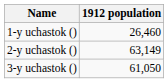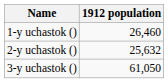2-y uchastok () | 1912 population: 63,149 -> 25,632
